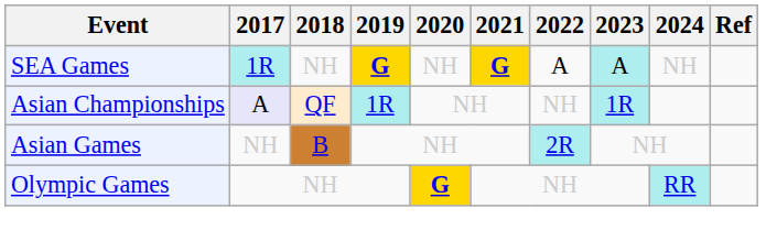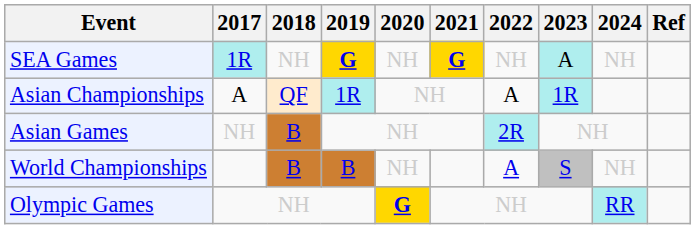SEA Games | 2022: A -> NH
Asian Championships | 2017: lavender background -> no background
Asian Championships | 2022: NH -> A
+ row: World Championships | B | B | NH | A | S | NH
